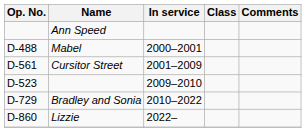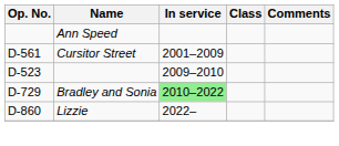- row: D-488 | Mabel | 2000–2001
Bradley and Sonia | In service: no background -> lightgreen background
